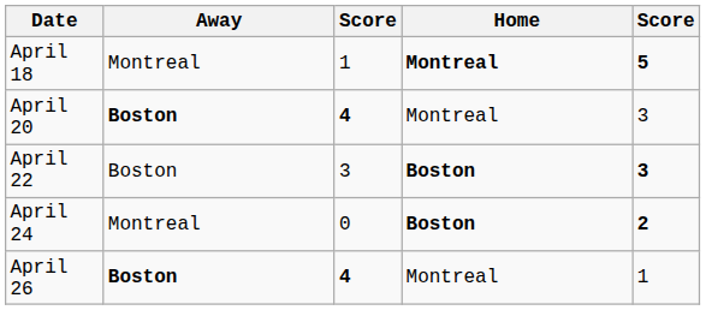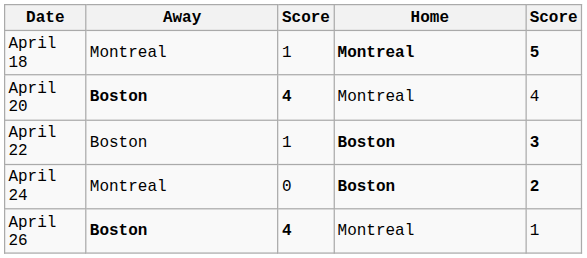April 20 | column 5: 3 -> 4
April 22 | column 3: 3 -> 1
